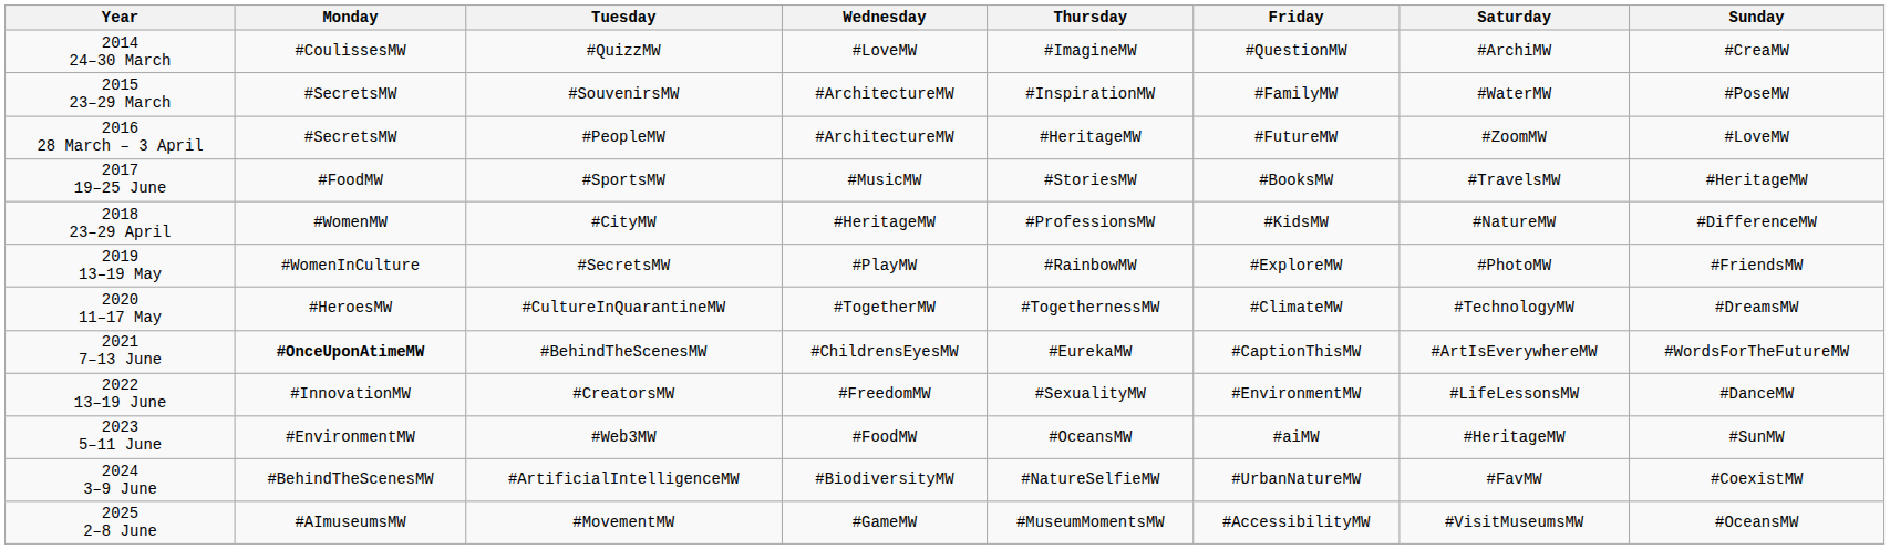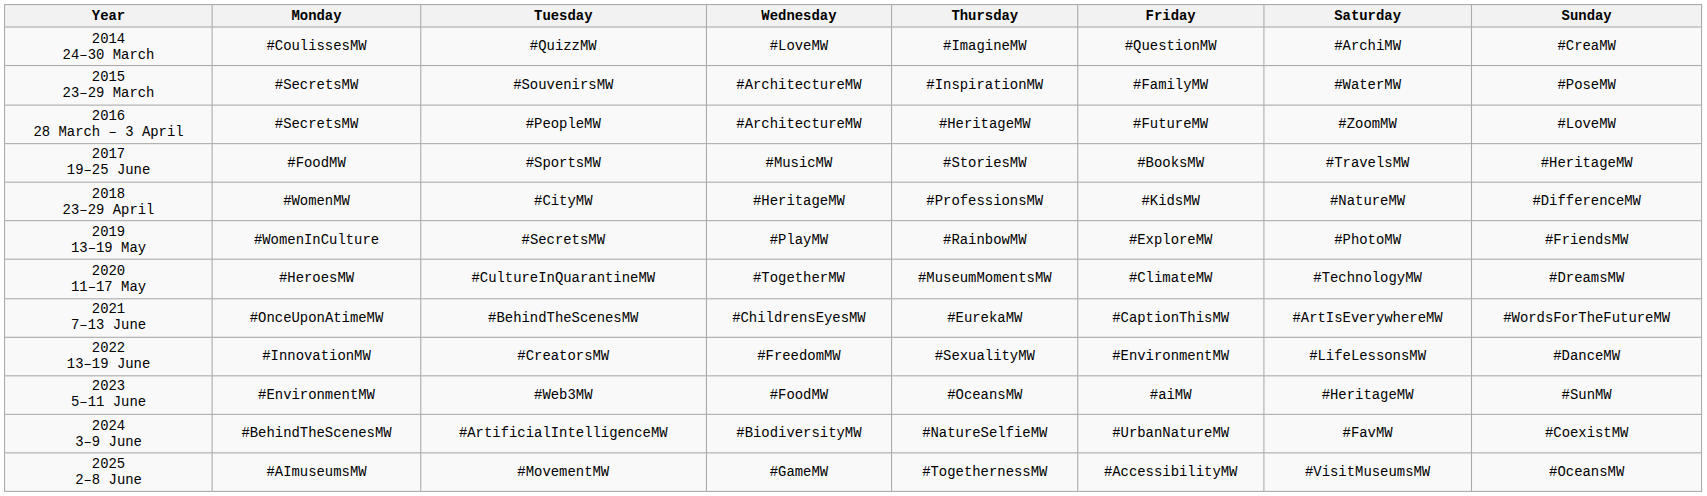2020 11–17 May | Thursday: #TogethernessMW -> #MuseumMomentsMW
2021 7–13 June | Monday: bold -> normal
2025 2–8 June | Thursday: #MuseumMomentsMW -> #TogethernessMW
